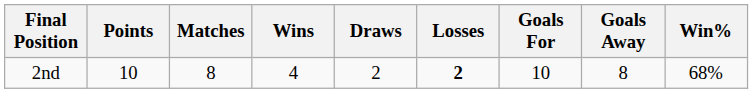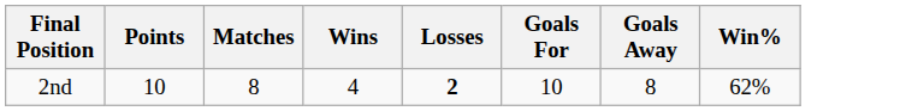- column: Draws | 2
2nd | Win%: 68% -> 62%
